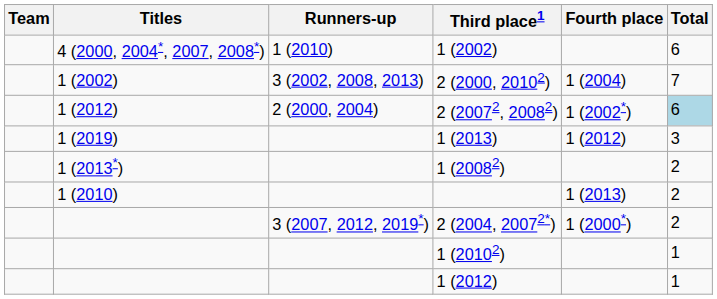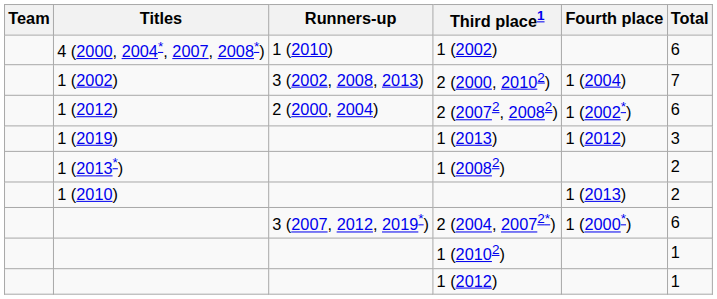2 (20072, 20082) | Total: lightblue background -> no background
2 (2004, 20072*) | Total: 2 -> 6
